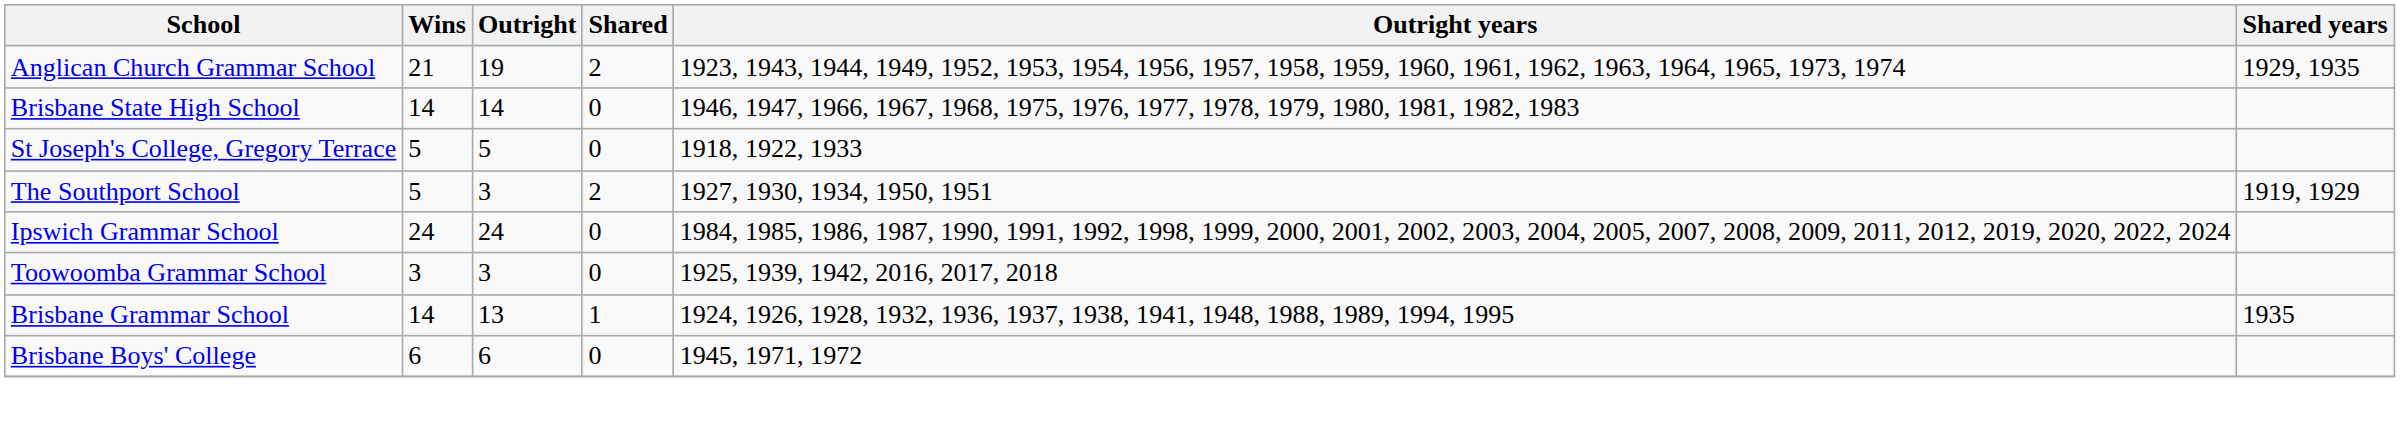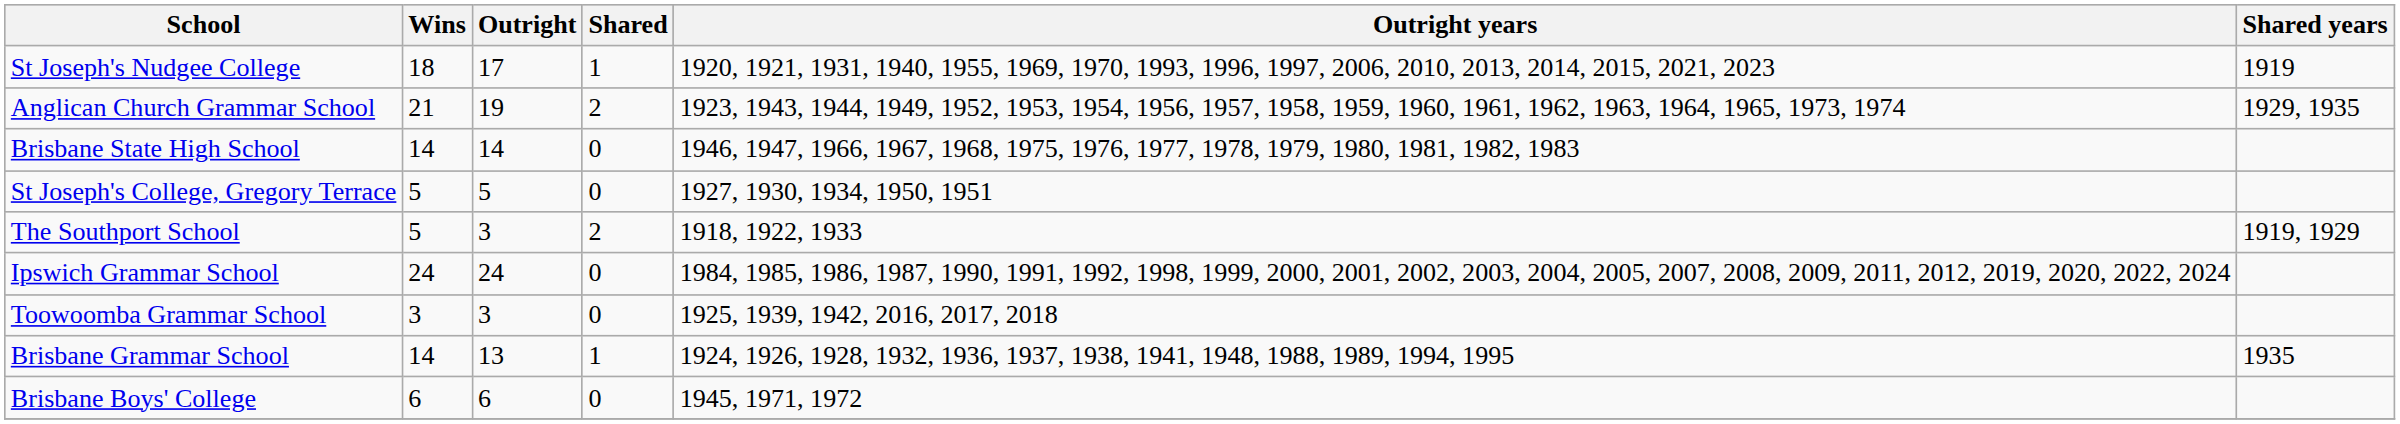+ row: St Joseph's Nudgee College | 18 | 17 | 1 | 1920, 1921, 1931, 1940, 1955, 1969, 1970, 1993, 1996, 1997, 2006, 2010, 2013, 2014, 2015, 2021, 2023 | 1919
St Joseph's College, Gregory Terrace | Outright years: 1918, 1922, 1933 -> 1927, 1930, 1934, 1950, 1951
The Southport School | Outright years: 1927, 1930, 1934, 1950, 1951 -> 1918, 1922, 1933
